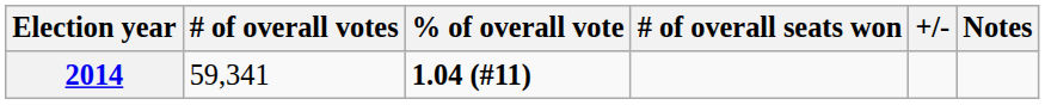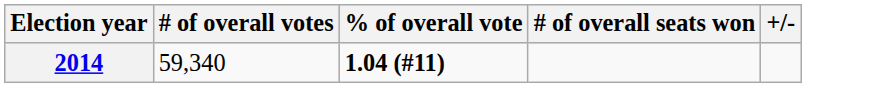- column: Notes
2014 | # of overall votes: 59,341 -> 59,340
